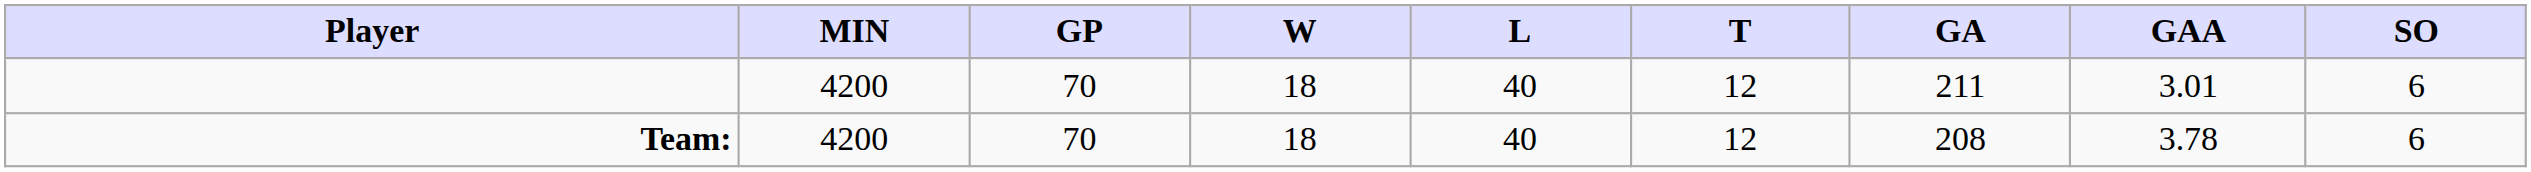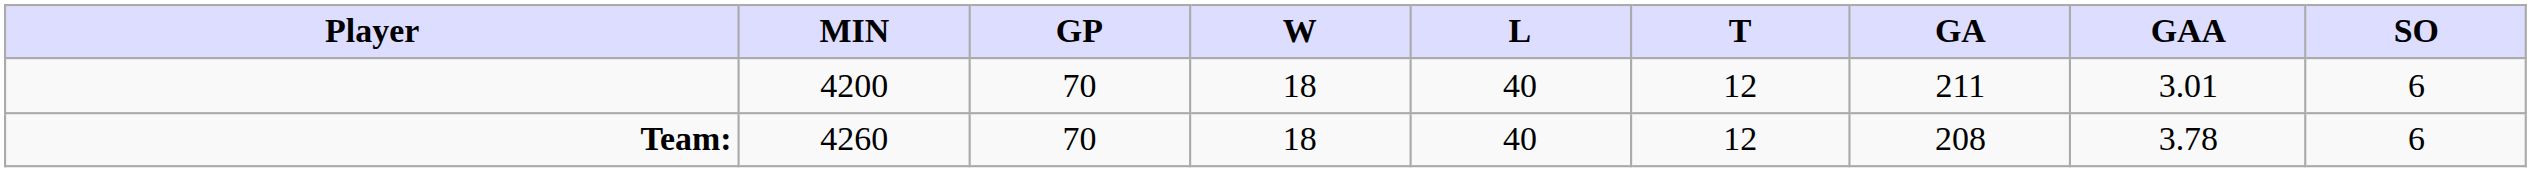Team: | MIN: 4200 -> 4260
